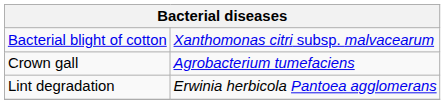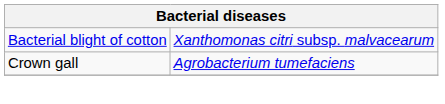- row: Lint degradation | Erwinia herbicola Pantoea agglomerans
